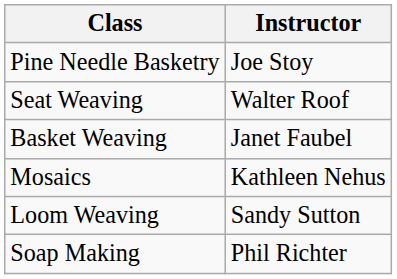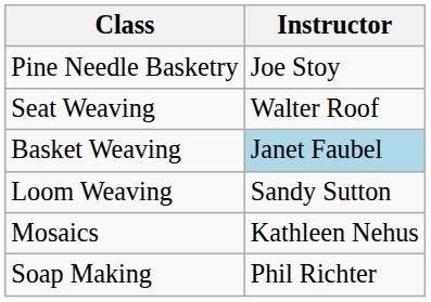Basket Weaving | Instructor: no background -> lightblue background
rows swapped: Loom Weaving <-> Mosaics
